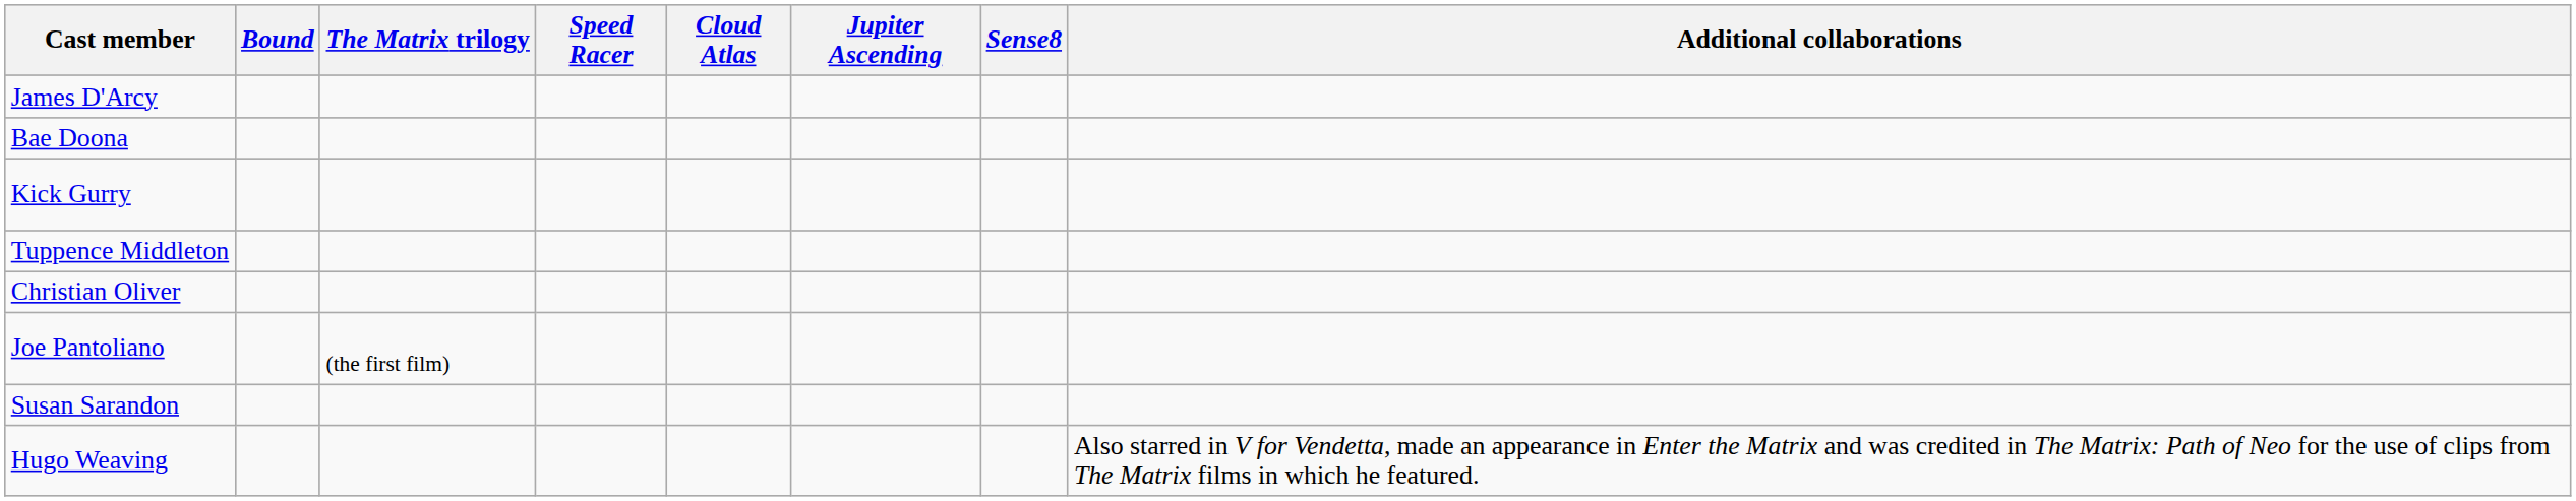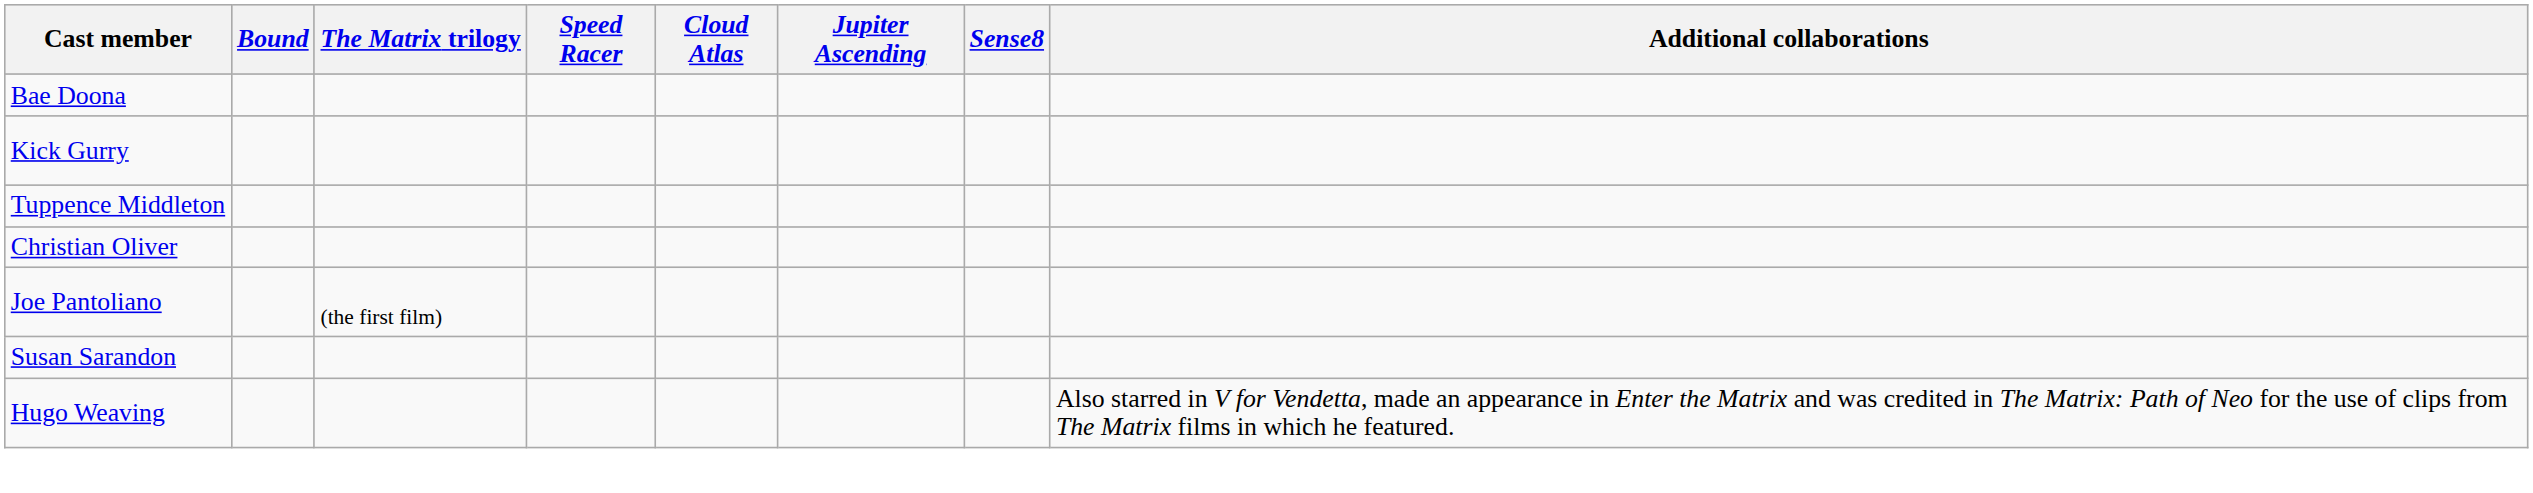- row: James D'Arcy
